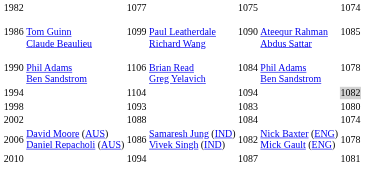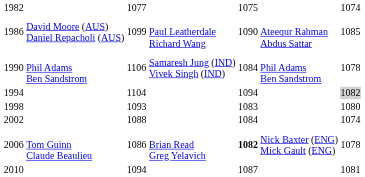1986 | column 2: Tom Guinn Claude Beaulieu -> David Moore (AUS) Daniel Repacholi (AUS)
1990 | column 4: Brian Read Greg Yelavich -> Samaresh Jung (IND) Vivek Singh (IND)
2006 | column 2: David Moore (AUS) Daniel Repacholi (AUS) -> Tom Guinn Claude Beaulieu
2006 | column 4: Samaresh Jung (IND) Vivek Singh (IND) -> Brian Read Greg Yelavich
2006 | column 5: normal -> bold
